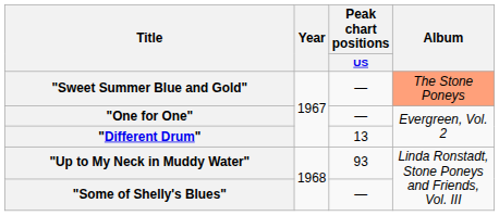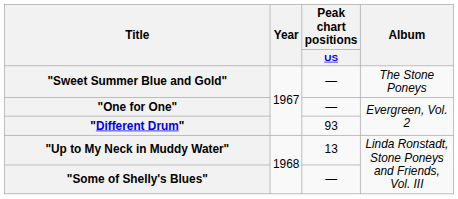"Sweet Summer Blue and Gold" | Album: lightsalmon background -> no background
"Different Drum" | Peak chart positions / US: 13 -> 93
"Up to My Neck in Muddy Water" | Peak chart positions / US: 93 -> 13
